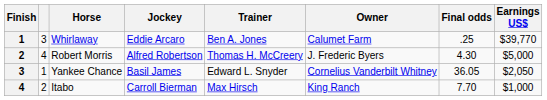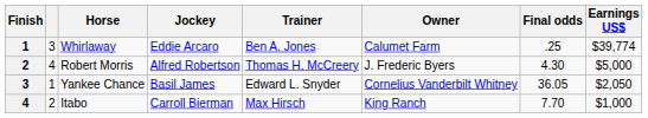Whirlaway | Earnings US$: $39,770 -> $39,774
